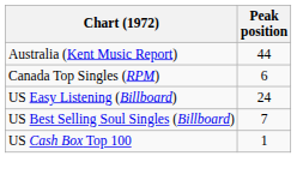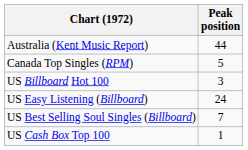Canada Top Singles (RPM) | Peak position: 6 -> 5
+ row: US Billboard Hot 100 | 3
